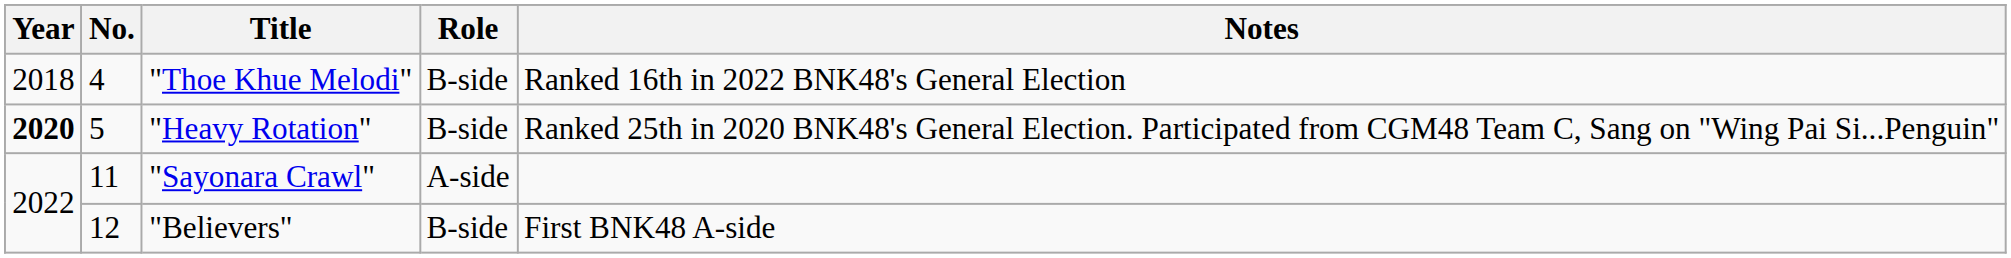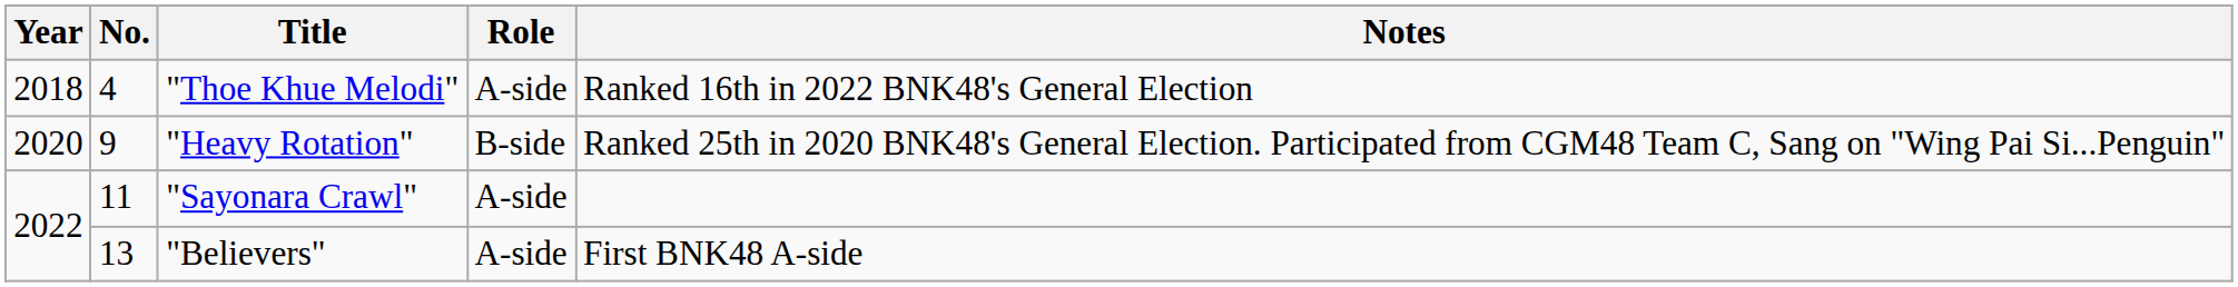"Thoe Khue Melodi" | Role: B-side -> A-side
"Heavy Rotation" | Year: bold -> normal
"Heavy Rotation" | No.: 5 -> 9
"Believers" | No.: 12 -> 13
"Believers" | Role: B-side -> A-side
